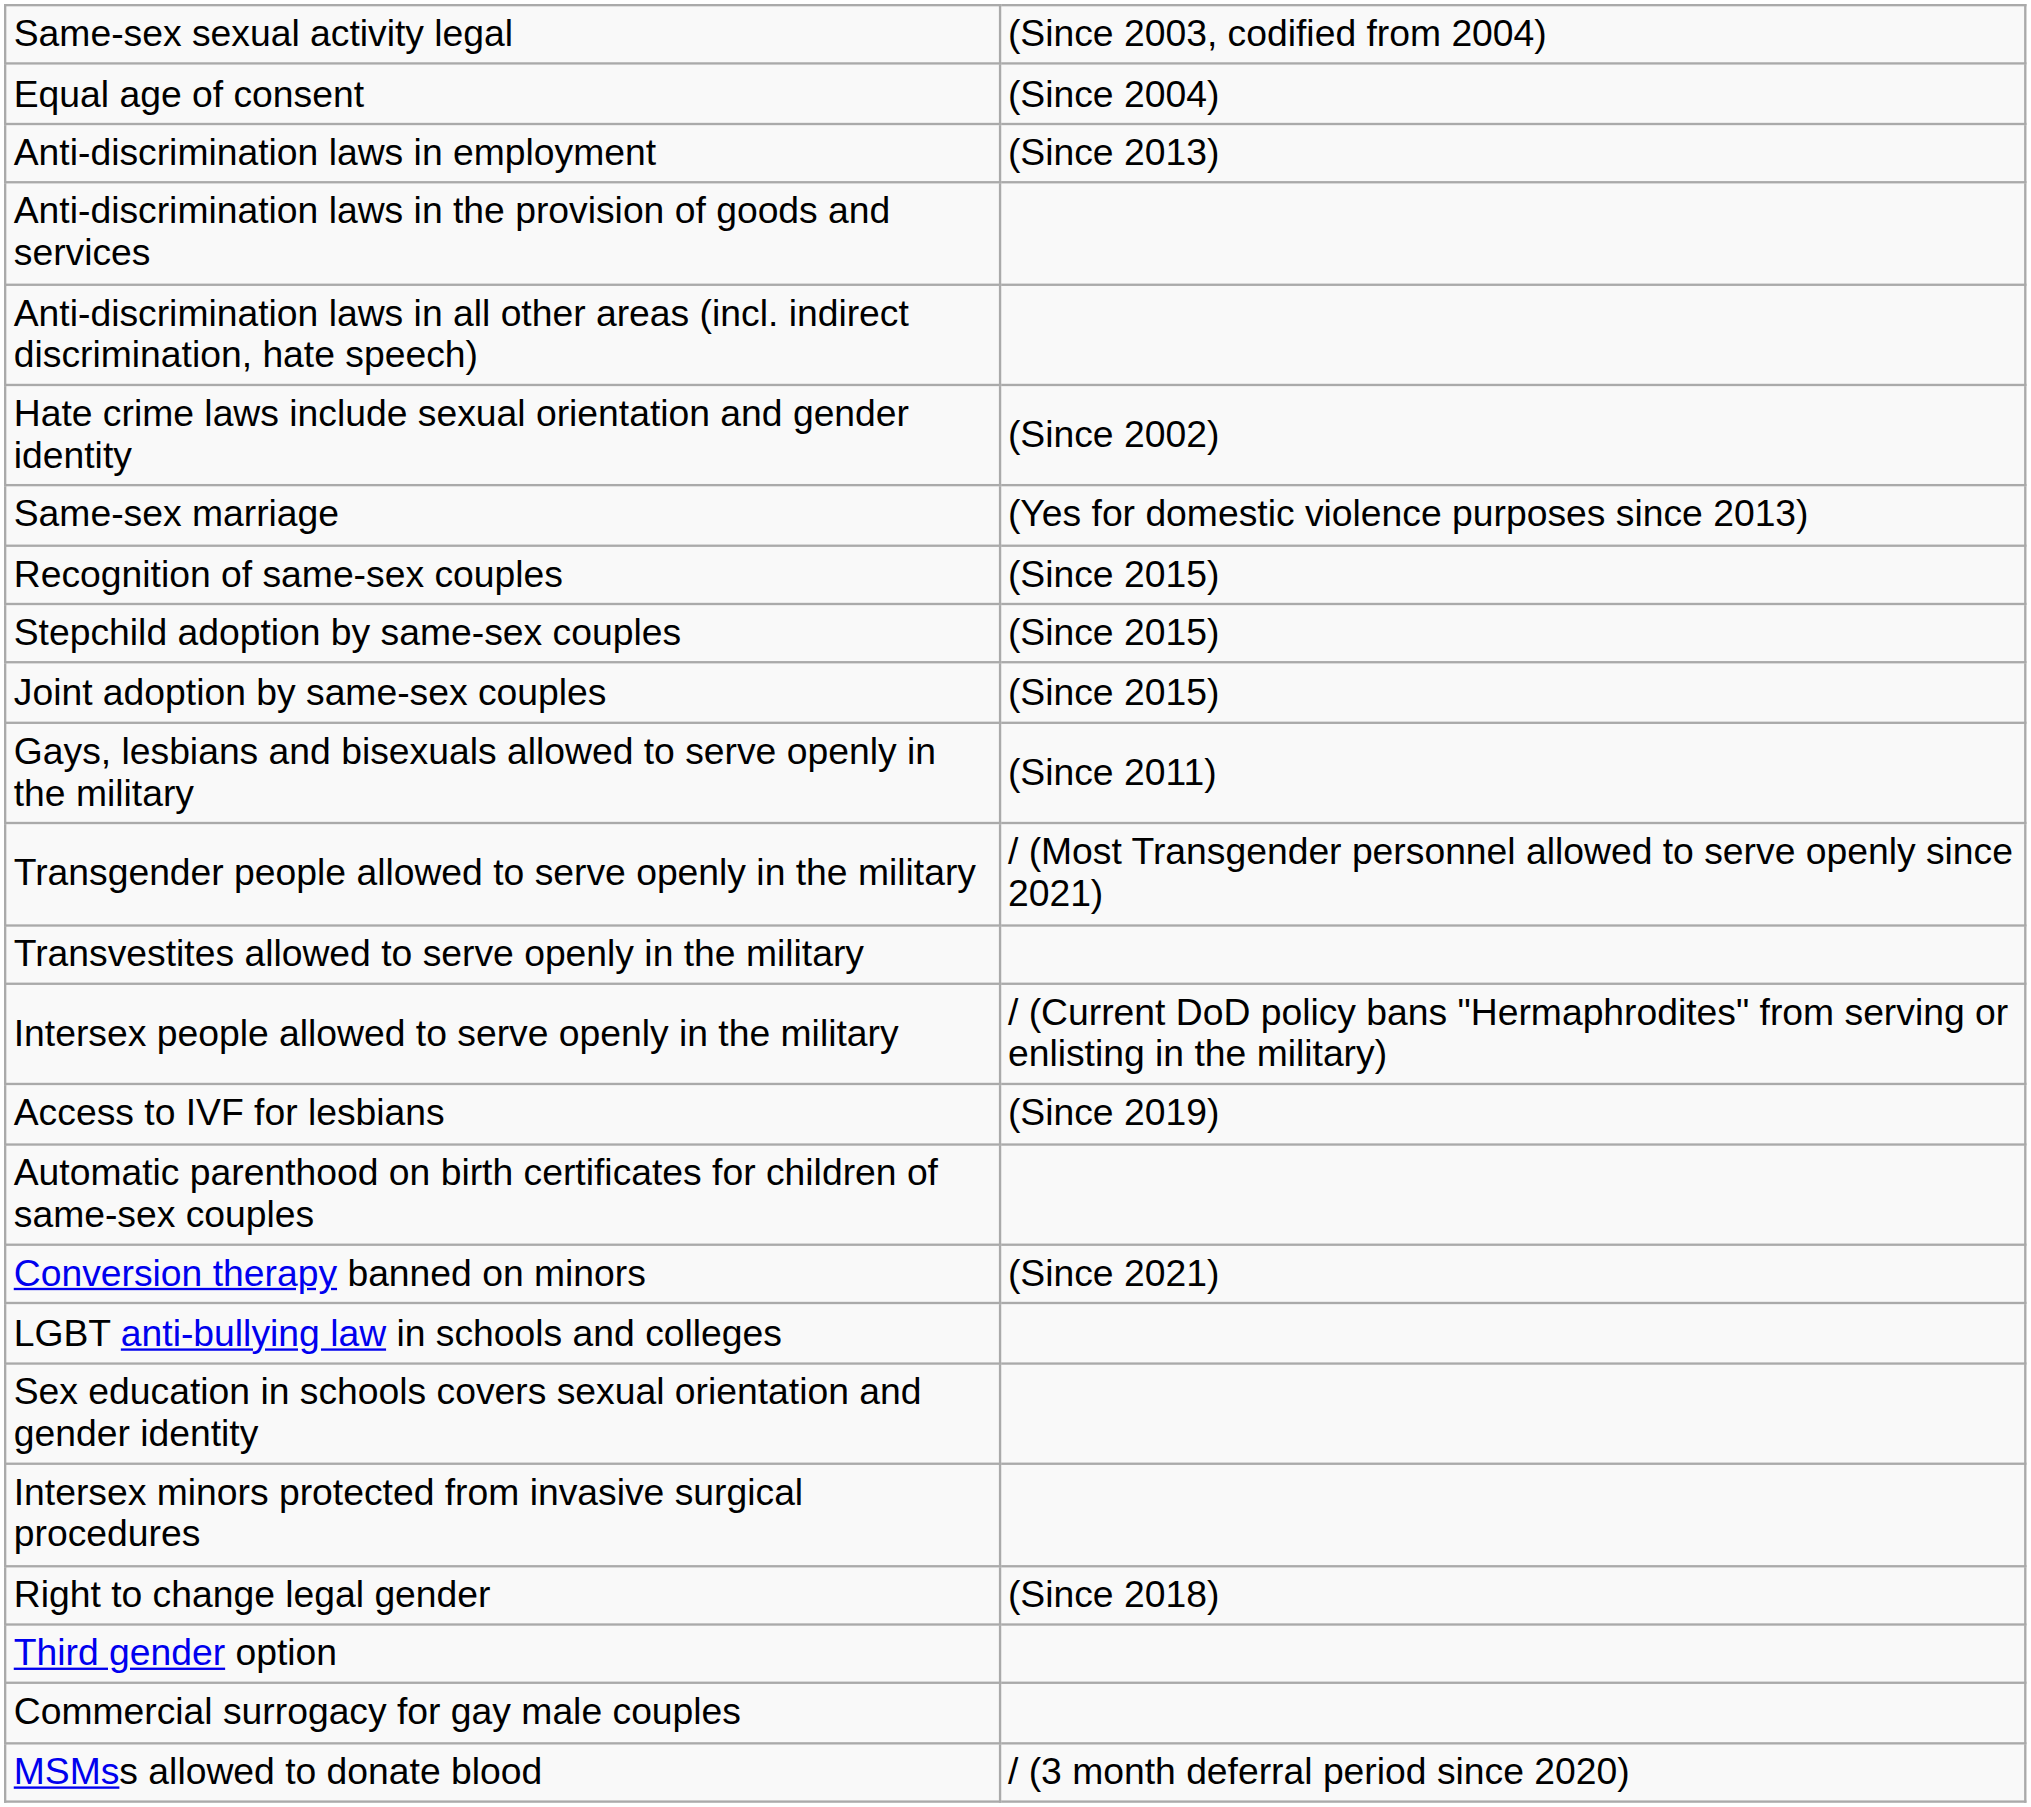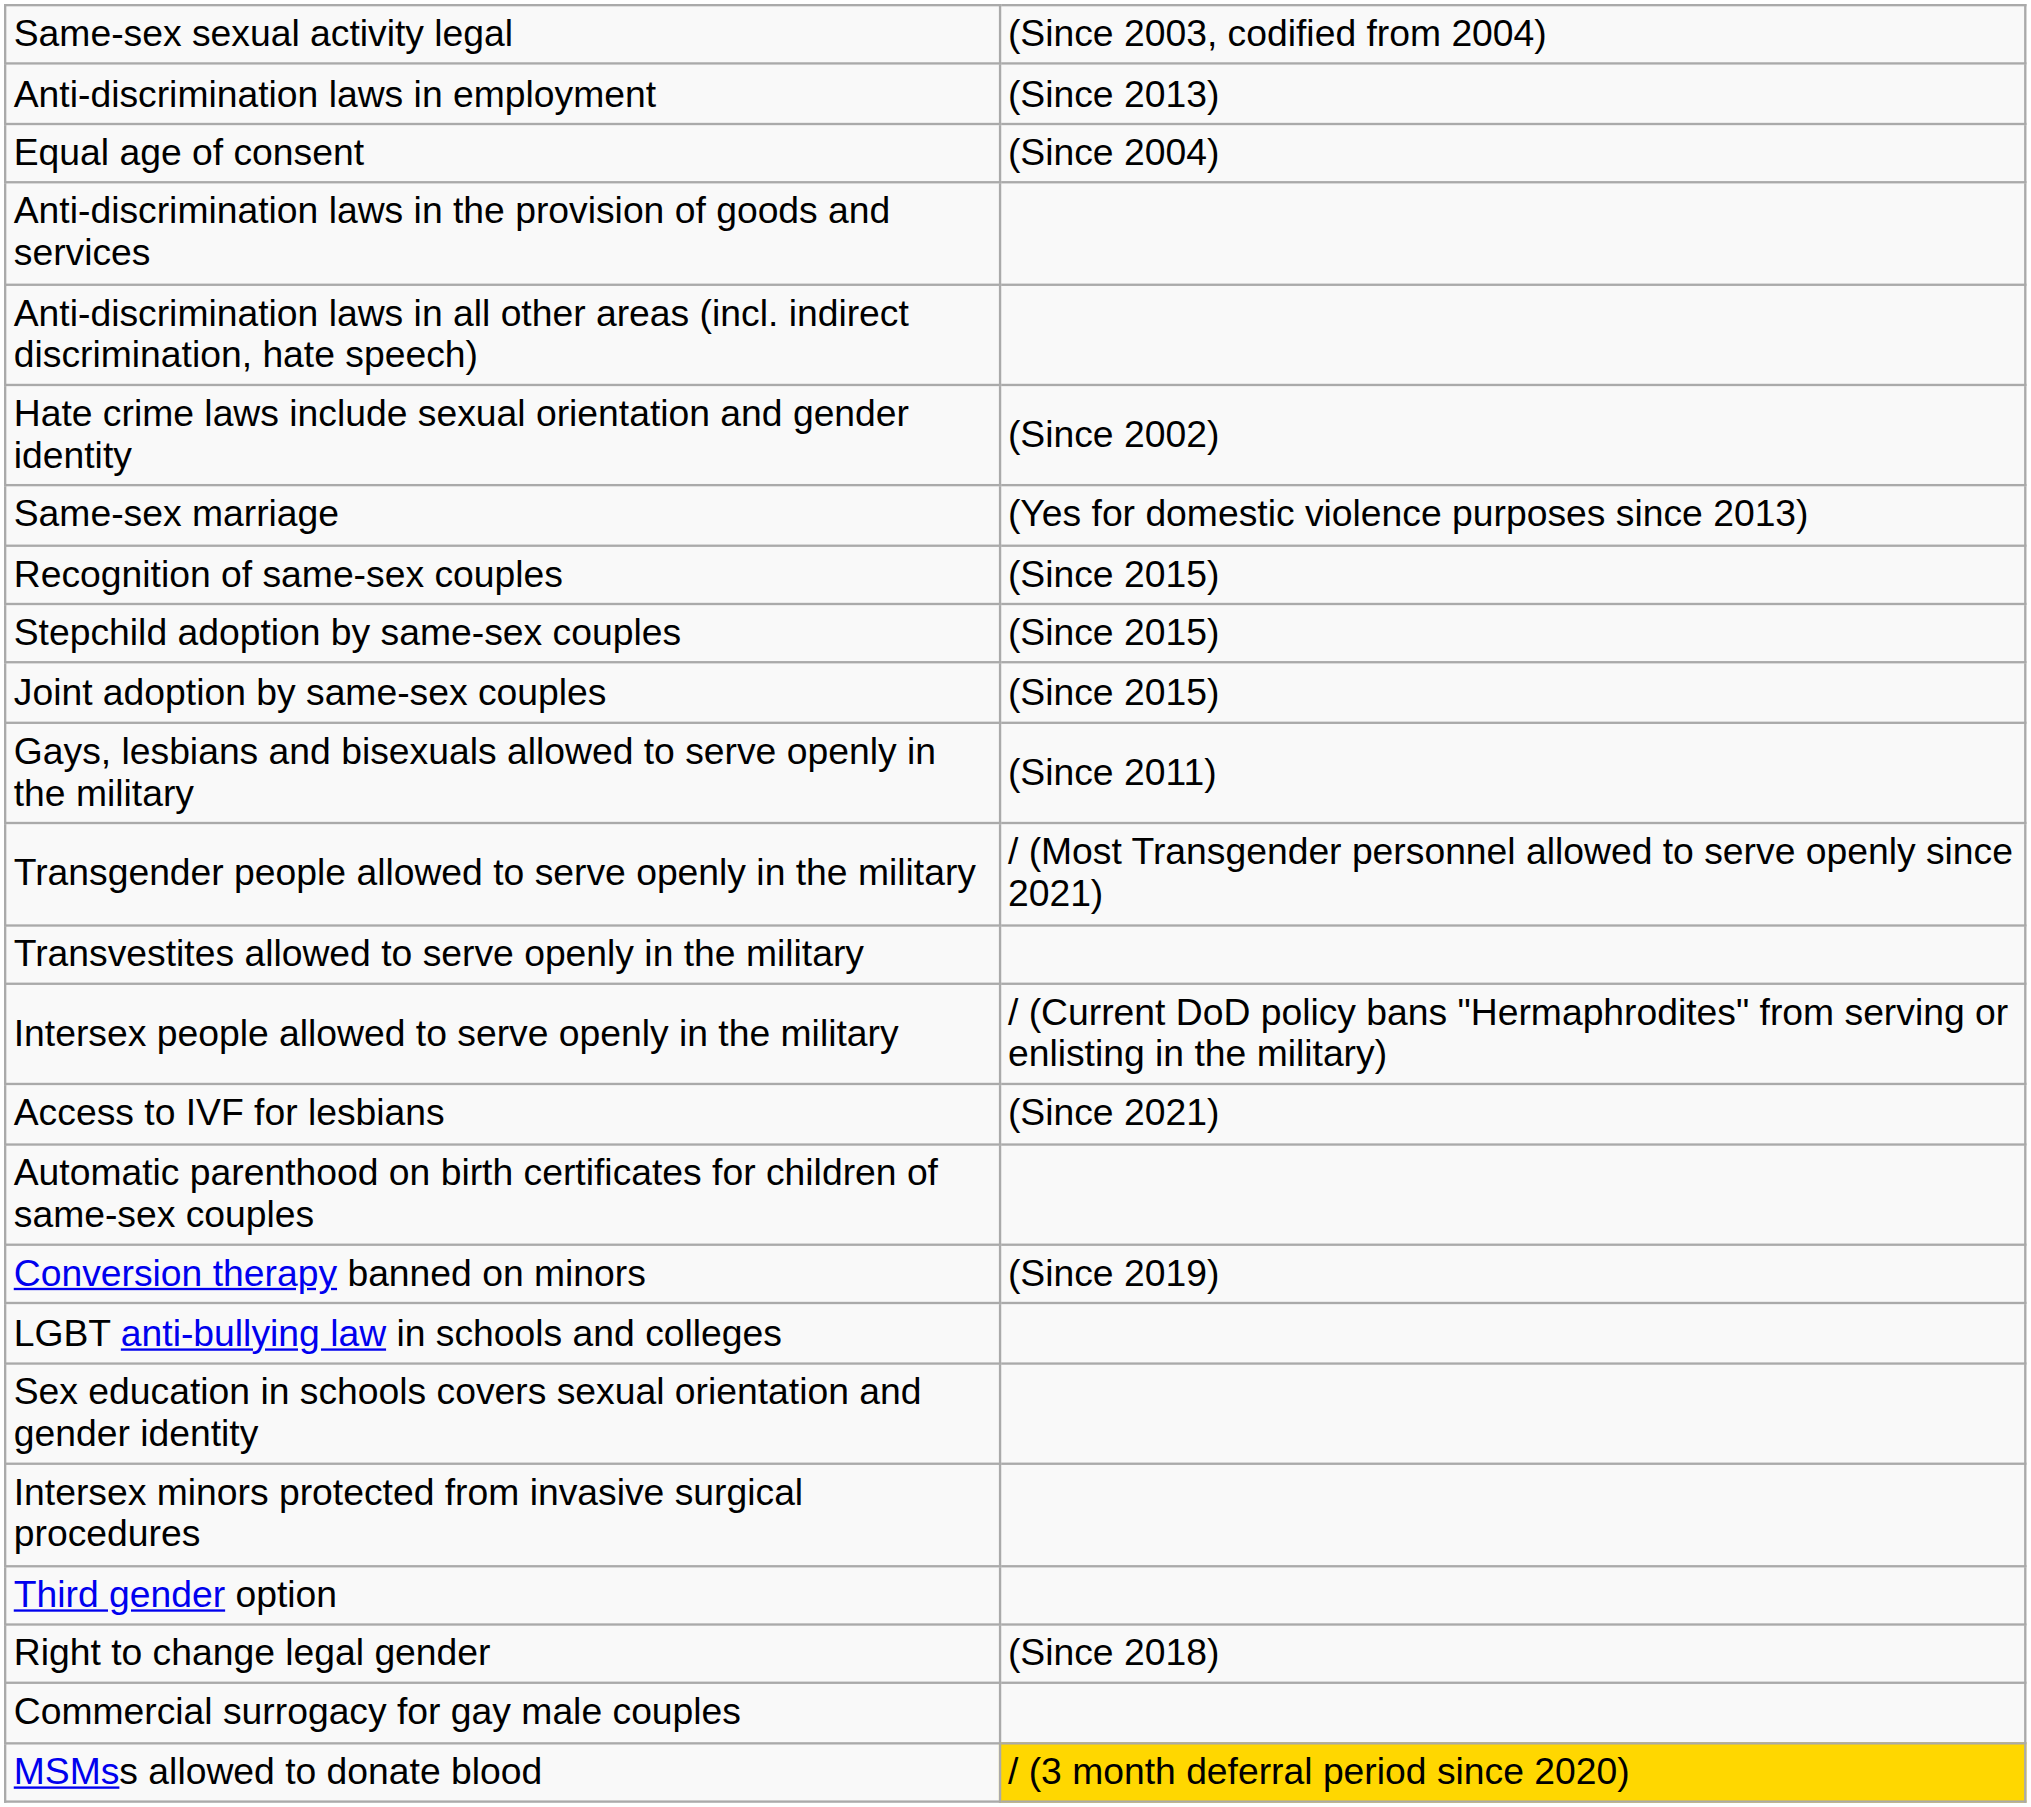rows swapped: Equal age of consent <-> Anti-discrimination laws in employment
Access to IVF for lesbians | column 2: (Since 2019) -> (Since 2021)
Conversion therapy banned on minors | column 2: (Since 2021) -> (Since 2019)
rows swapped: Right to change legal gender <-> Third gender option
MSMss allowed to donate blood | column 2: no background -> gold background
